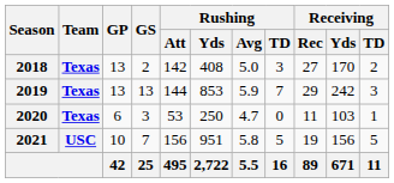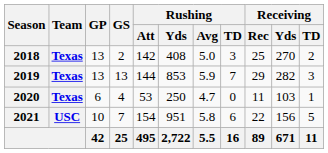2018 | Receiving / Rec: 27 -> 25
2018 | Receiving / Yds: 170 -> 270
2019 | Receiving / Yds: 242 -> 282
2020 | GS: 3 -> 4
2021 | Rushing / Att: 156 -> 154
2021 | Rushing / TD: 5 -> 6
2021 | Receiving / Rec: 19 -> 22
